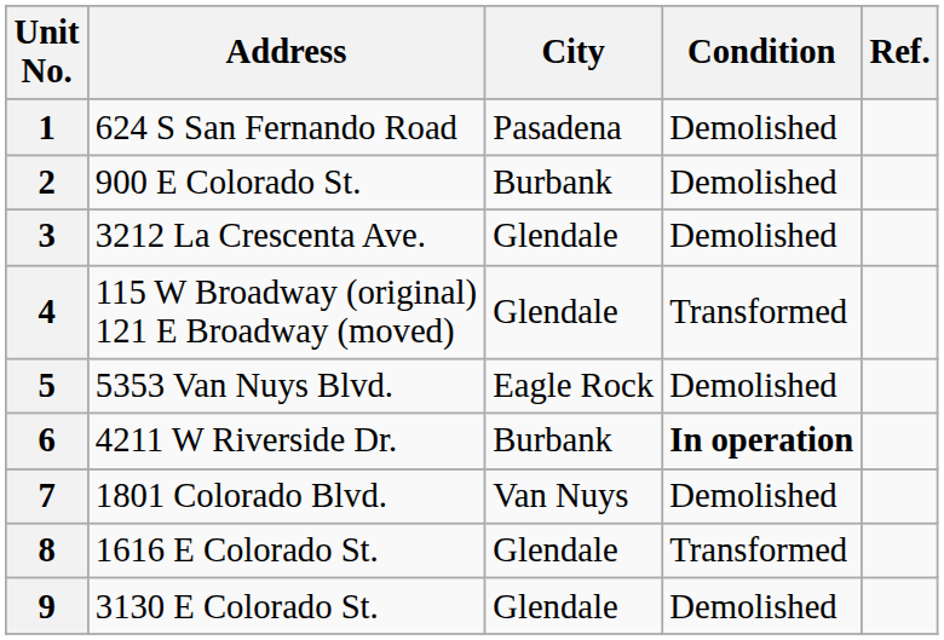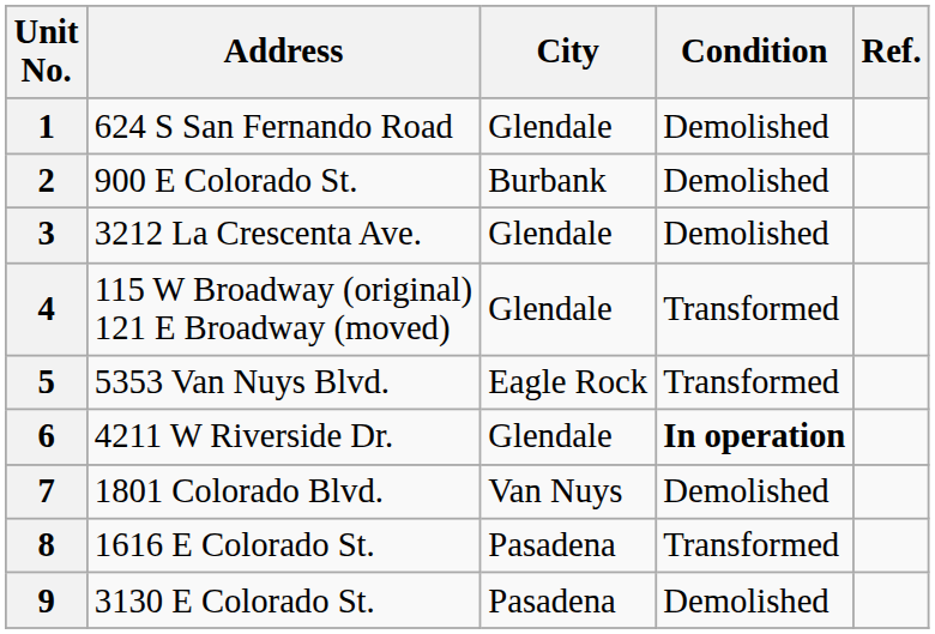1 | City: Pasadena -> Glendale
5 | Condition: Demolished -> Transformed
6 | City: Burbank -> Glendale
8 | City: Glendale -> Pasadena
9 | City: Glendale -> Pasadena
